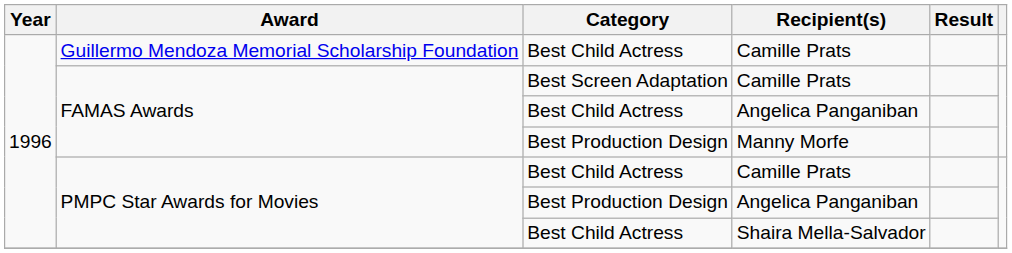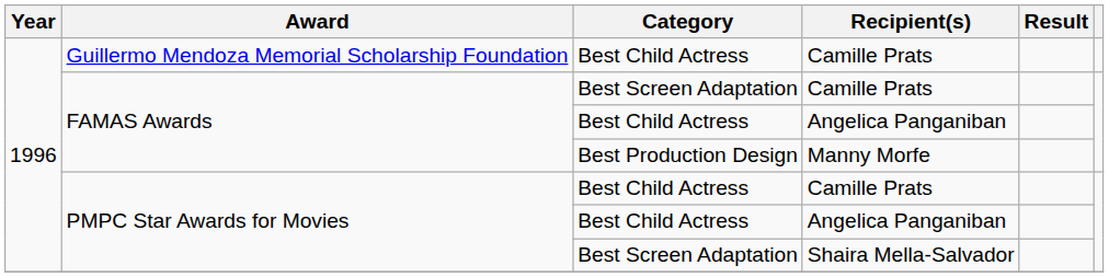PMPC Star Awards for Movies / Angelica Panganiban | Category: Best Production Design -> Best Child Actress
Shaira Mella-Salvador | Category: Best Child Actress -> Best Screen Adaptation
